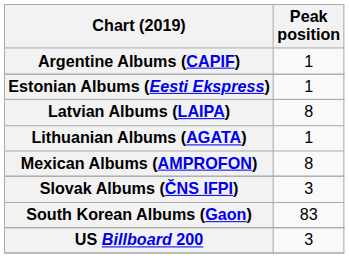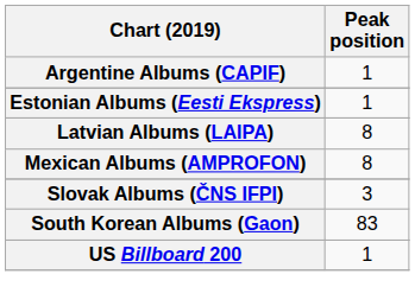- row: Lithuanian Albums (AGATA) | 1
US Billboard 200 | Peak position: 3 -> 1
